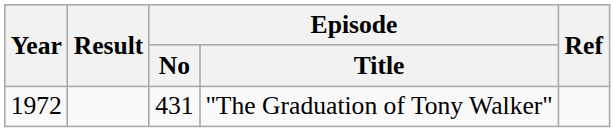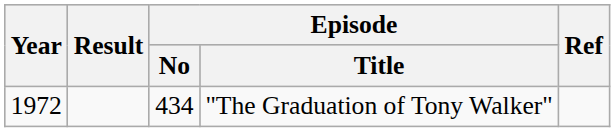"The Graduation of Tony Walker" | Episode / No: 431 -> 434
